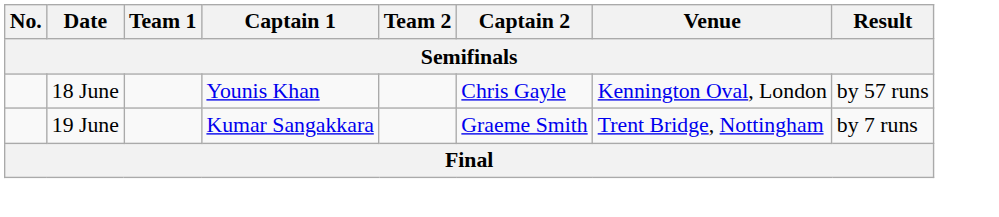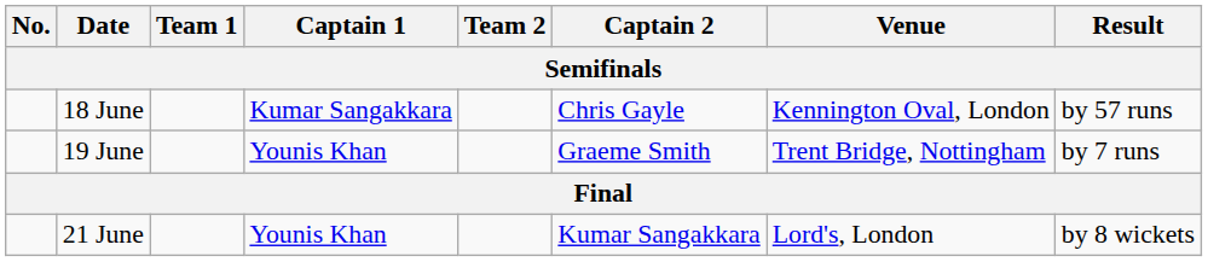18 June | Captain 1: Younis Khan -> Kumar Sangakkara
19 June | Captain 1: Kumar Sangakkara -> Younis Khan
+ row: 21 June | Younis Khan | Kumar Sangakkara | Lord's, London | by 8 wickets
